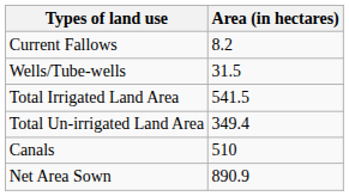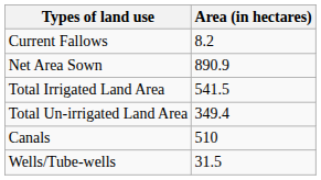rows swapped: Net Area Sown <-> Wells/Tube-wells
